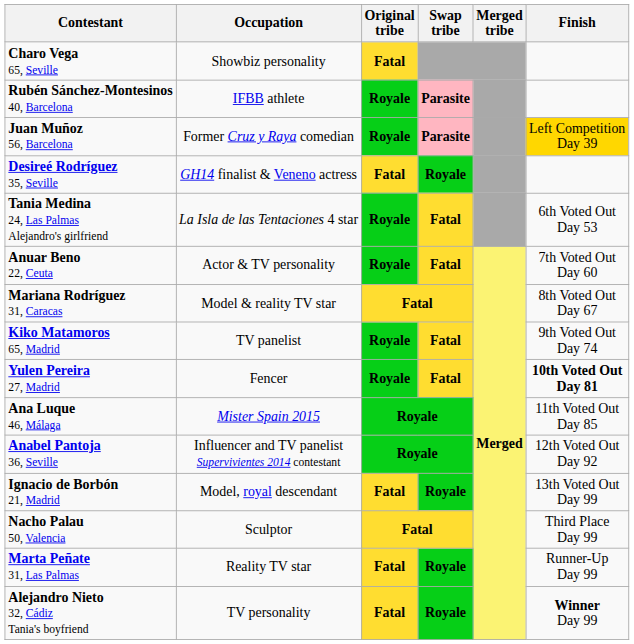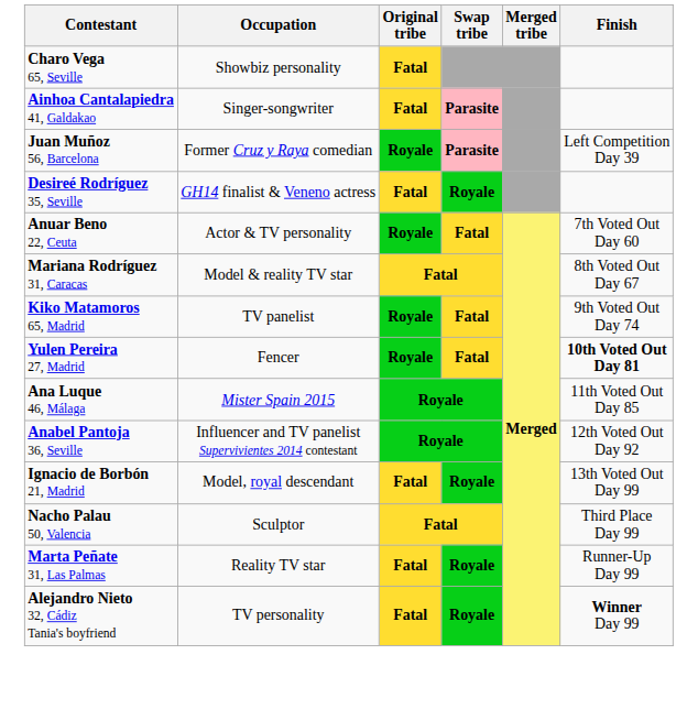- row: Rubén Sánchez-Montesinos 40, Barcelona | IFBB athlete | Royale | Parasite
+ row: Ainhoa Cantalapiedra 41, Galdakao | Singer-songwriter | Fatal | Parasite
Juan Muñoz 56, Barcelona | Finish: gold background -> no background
- row: Tania Medina 24, Las Palmas Alejandro's girlfriend | La Isla de las Tentaciones 4 star | Royale | Fatal | 6th Voted Out Day 53
